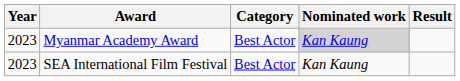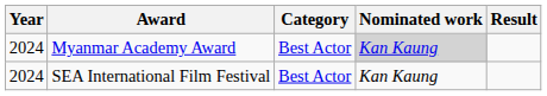Myanmar Academy Award | Year: 2023 -> 2024
SEA International Film Festival | Year: 2023 -> 2024
